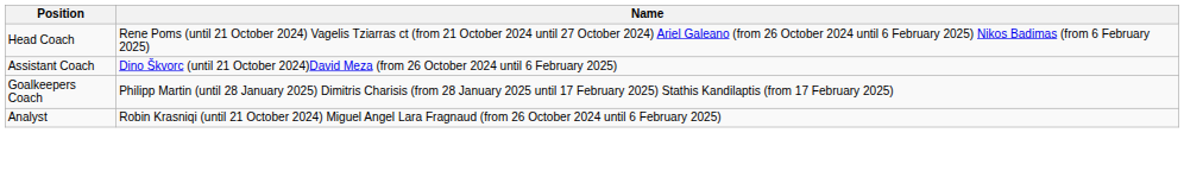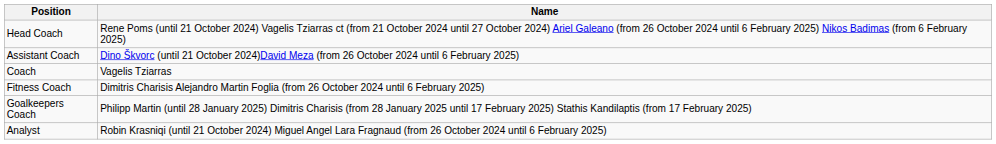+ row: Coach | Vagelis Tziarras
+ row: Fitness Coach | Dimitris Charisis Alejandro Martin Foglia (from 26 October 2024 until 6 February 2025)
